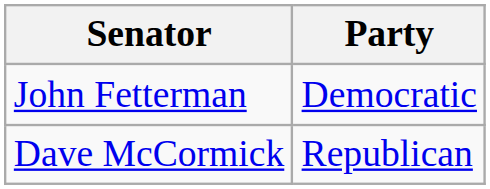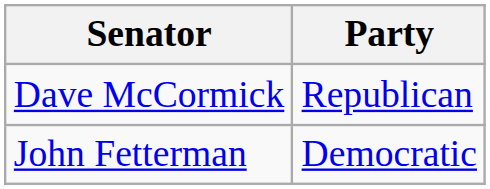rows swapped: John Fetterman <-> Dave McCormick
